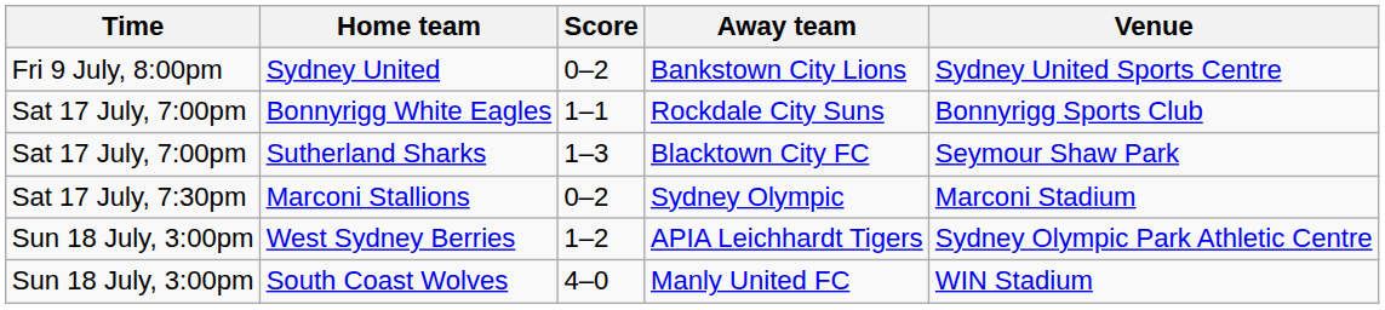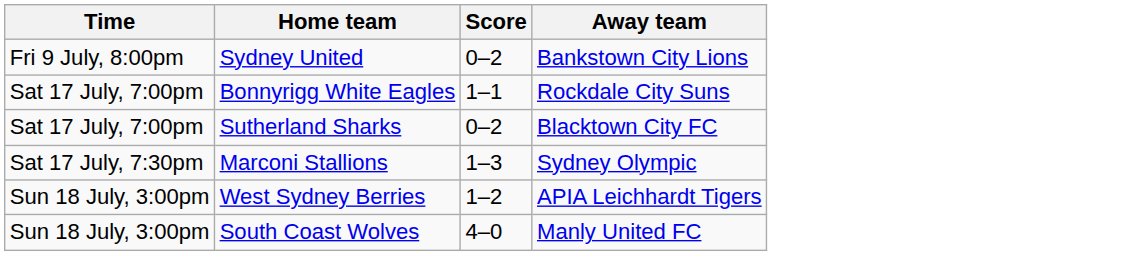- column: Venue | Sydney United Sports Centre | Bonnyrigg Sports Club | Seymour Shaw Park | Marconi Stadium | Sydney Olympic Park Athletic Centre | WIN Stadium
Sutherland Sharks | Score: 1–3 -> 0–2
Marconi Stallions | Score: 0–2 -> 1–3
